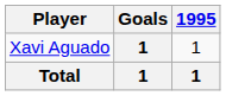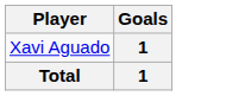- column: 1995 | 1 | 1
